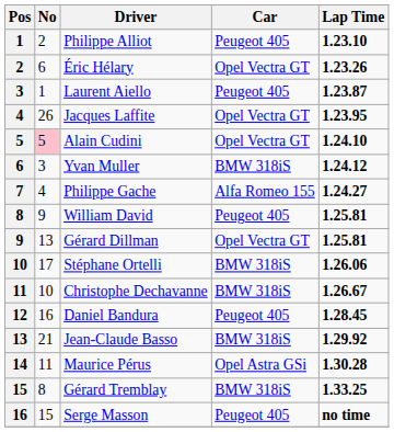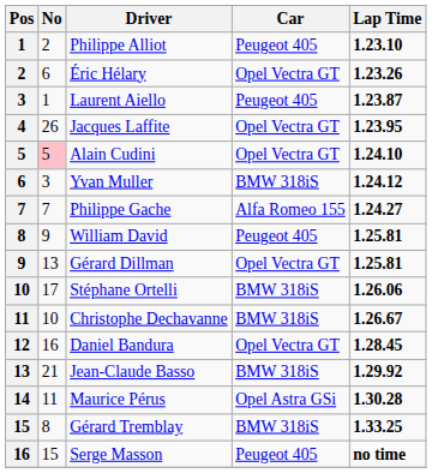Philippe Gache | No: 4 -> 7
Daniel Bandura | Car: Peugeot 405 -> Opel Vectra GT
